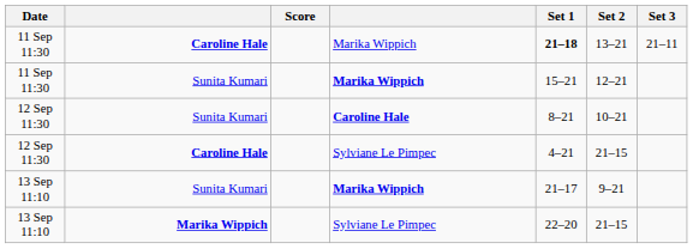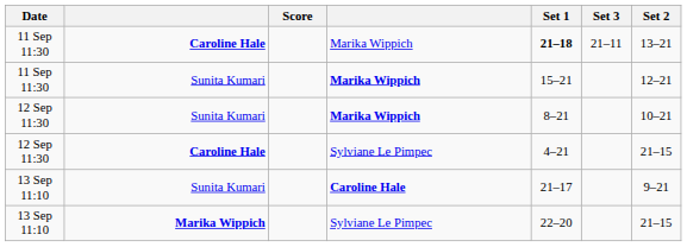columns swapped: Set 2 <-> Set 3
12 Sep 11:30 / Sunita Kumari | column 4: Caroline Hale -> Marika Wippich
13 Sep 11:10 / Sunita Kumari | column 4: Marika Wippich -> Caroline Hale
